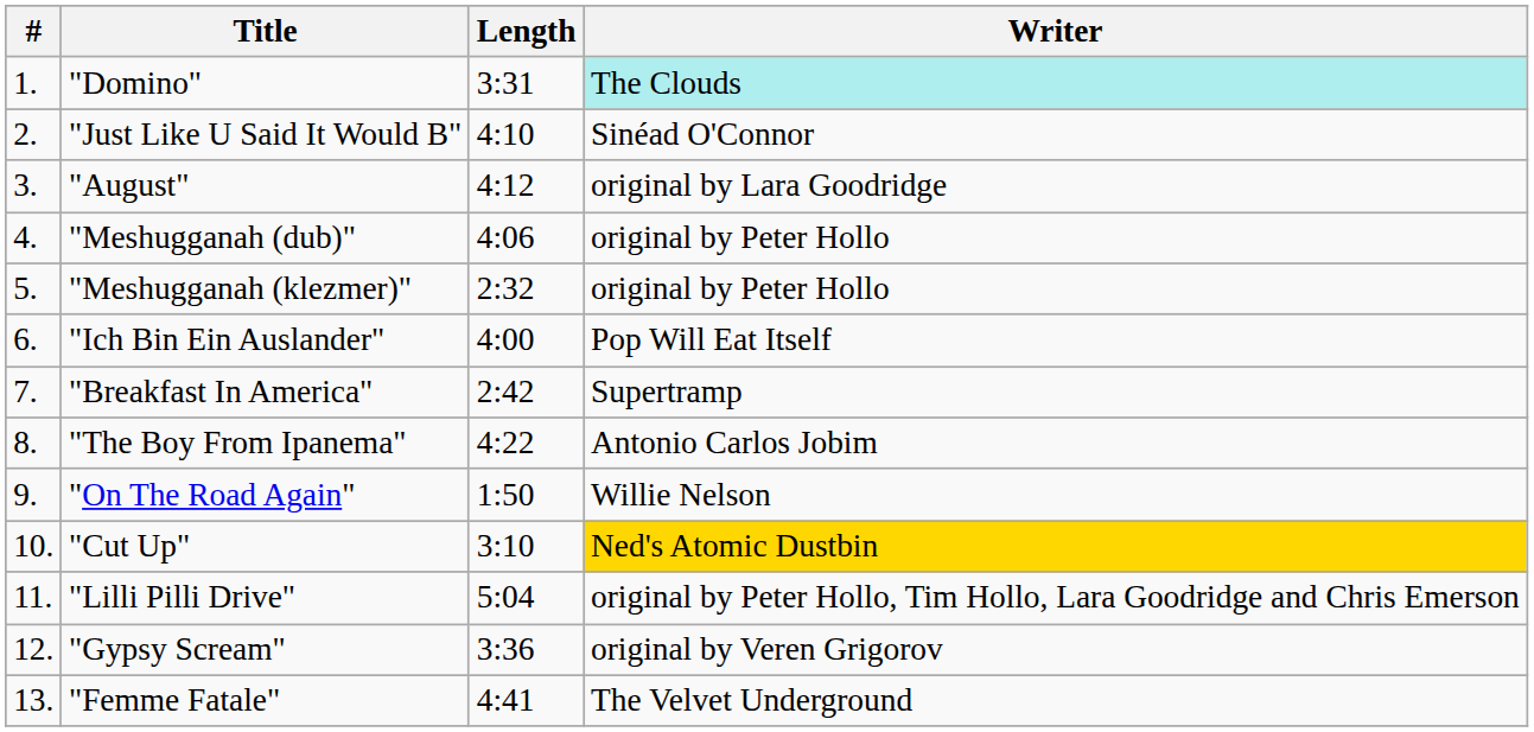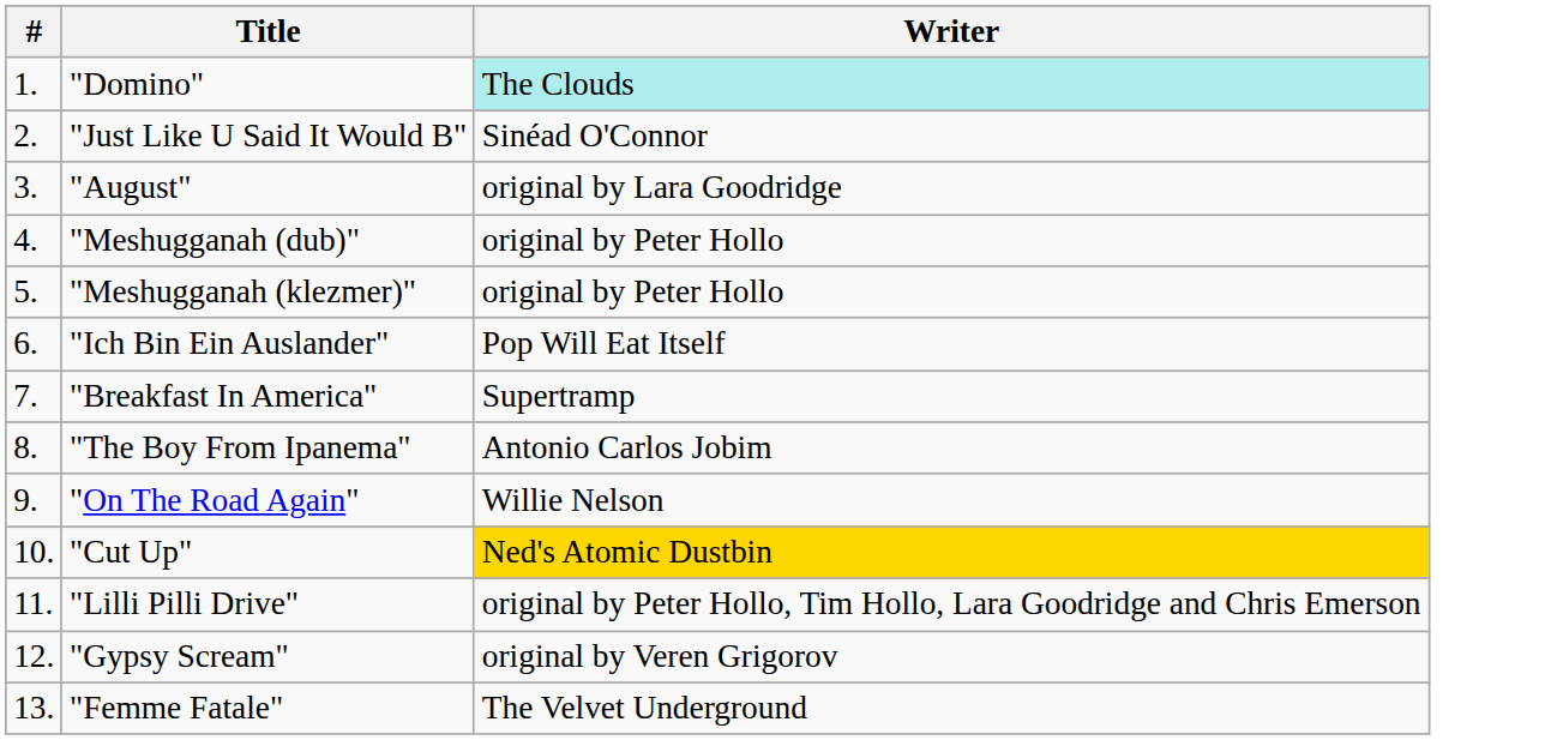- column: Length | 3:31 | 4:10 | 4:12 | 4:06 | 2:32 | 4:00 | 2:42 | 4:22 | 1:50 | 3:10 | 5:04 | 3:36 | 4:41
